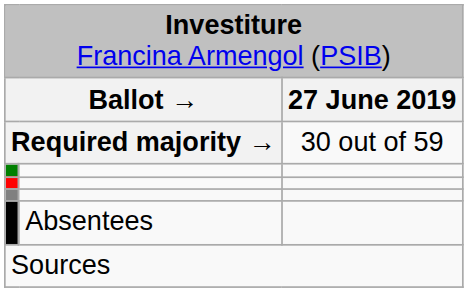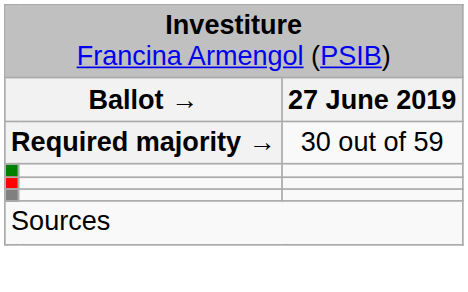- row: Absentees
